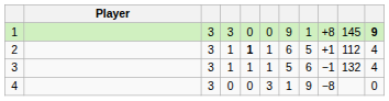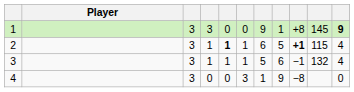2 | column 9: normal -> bold
2 | column 10: 112 -> 115
